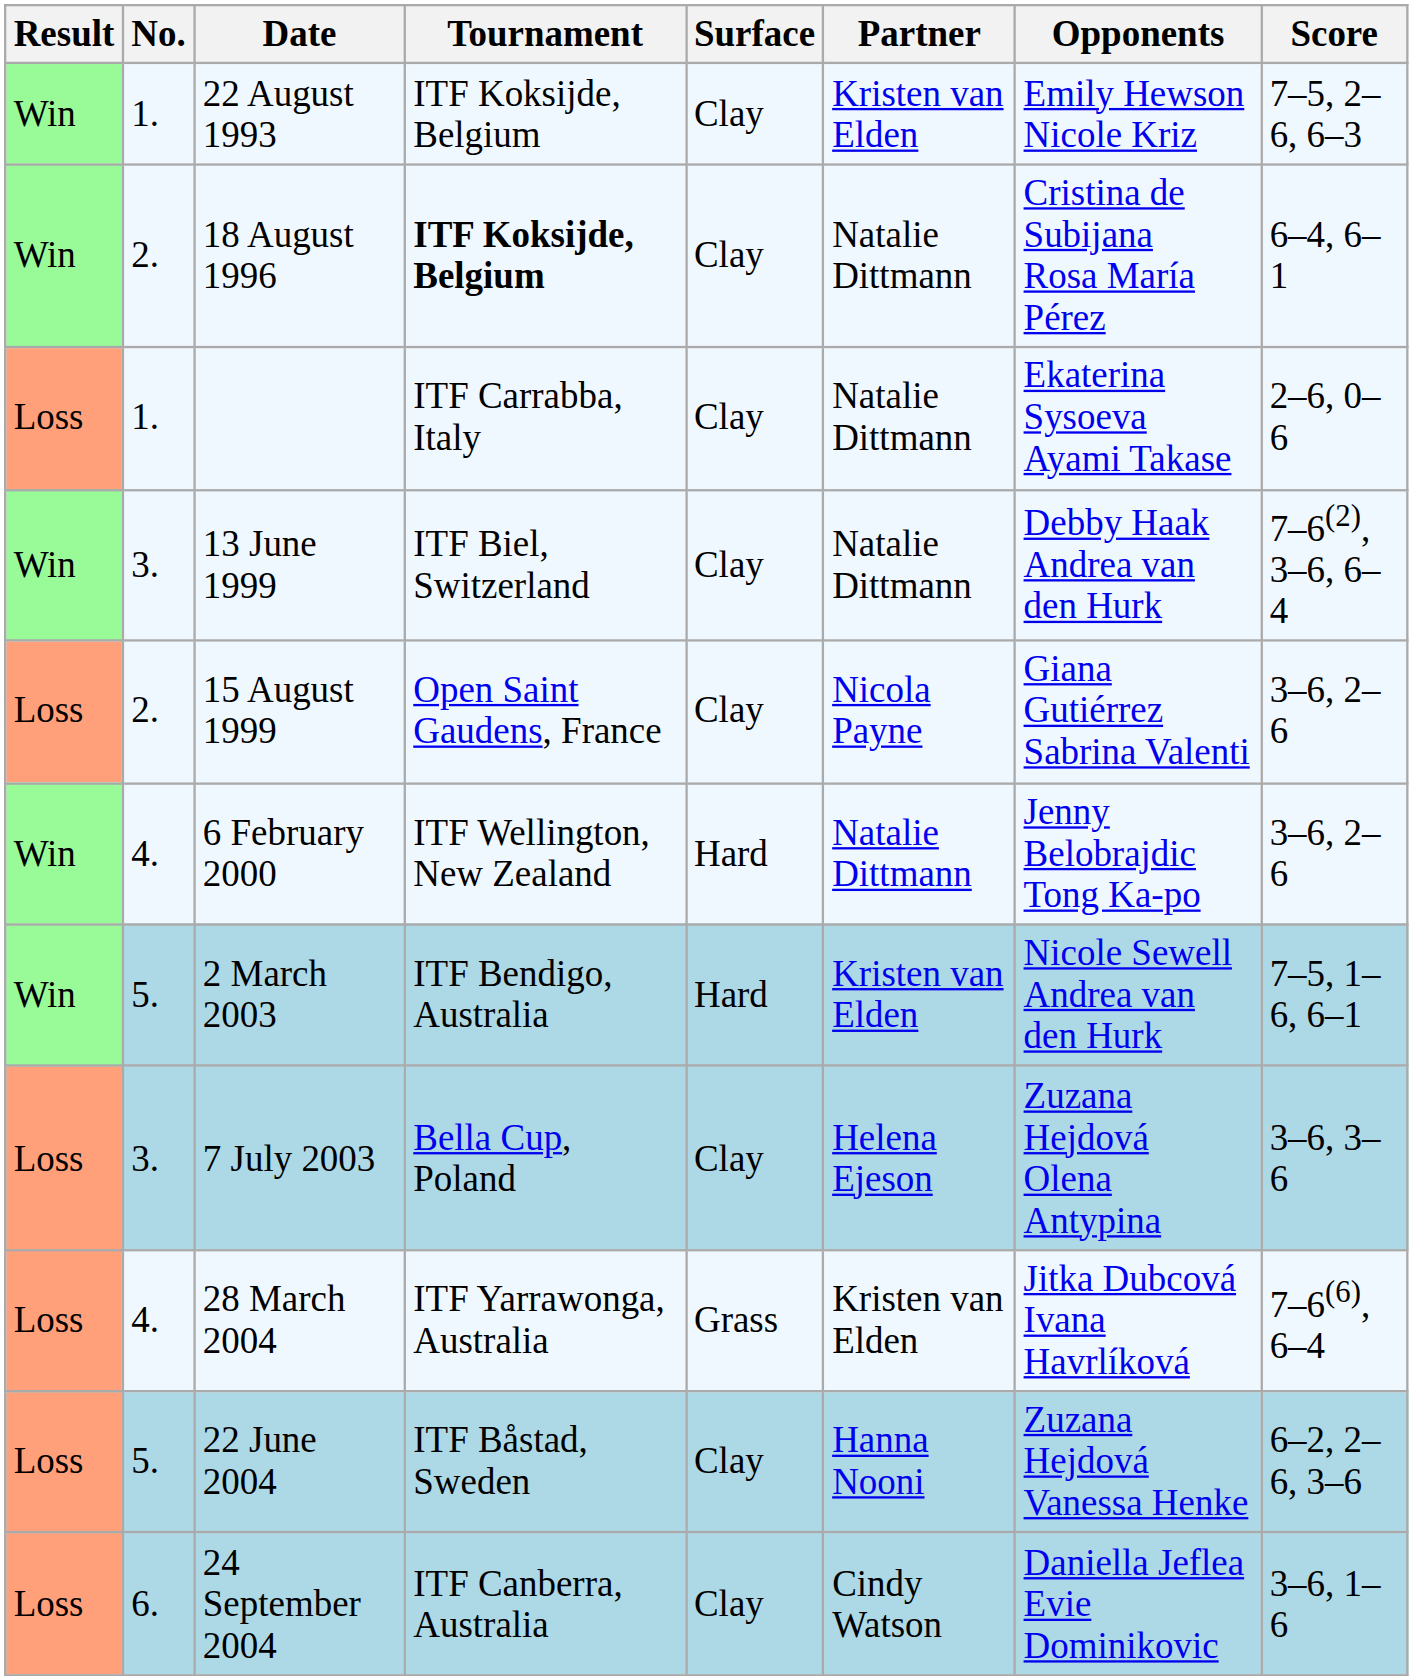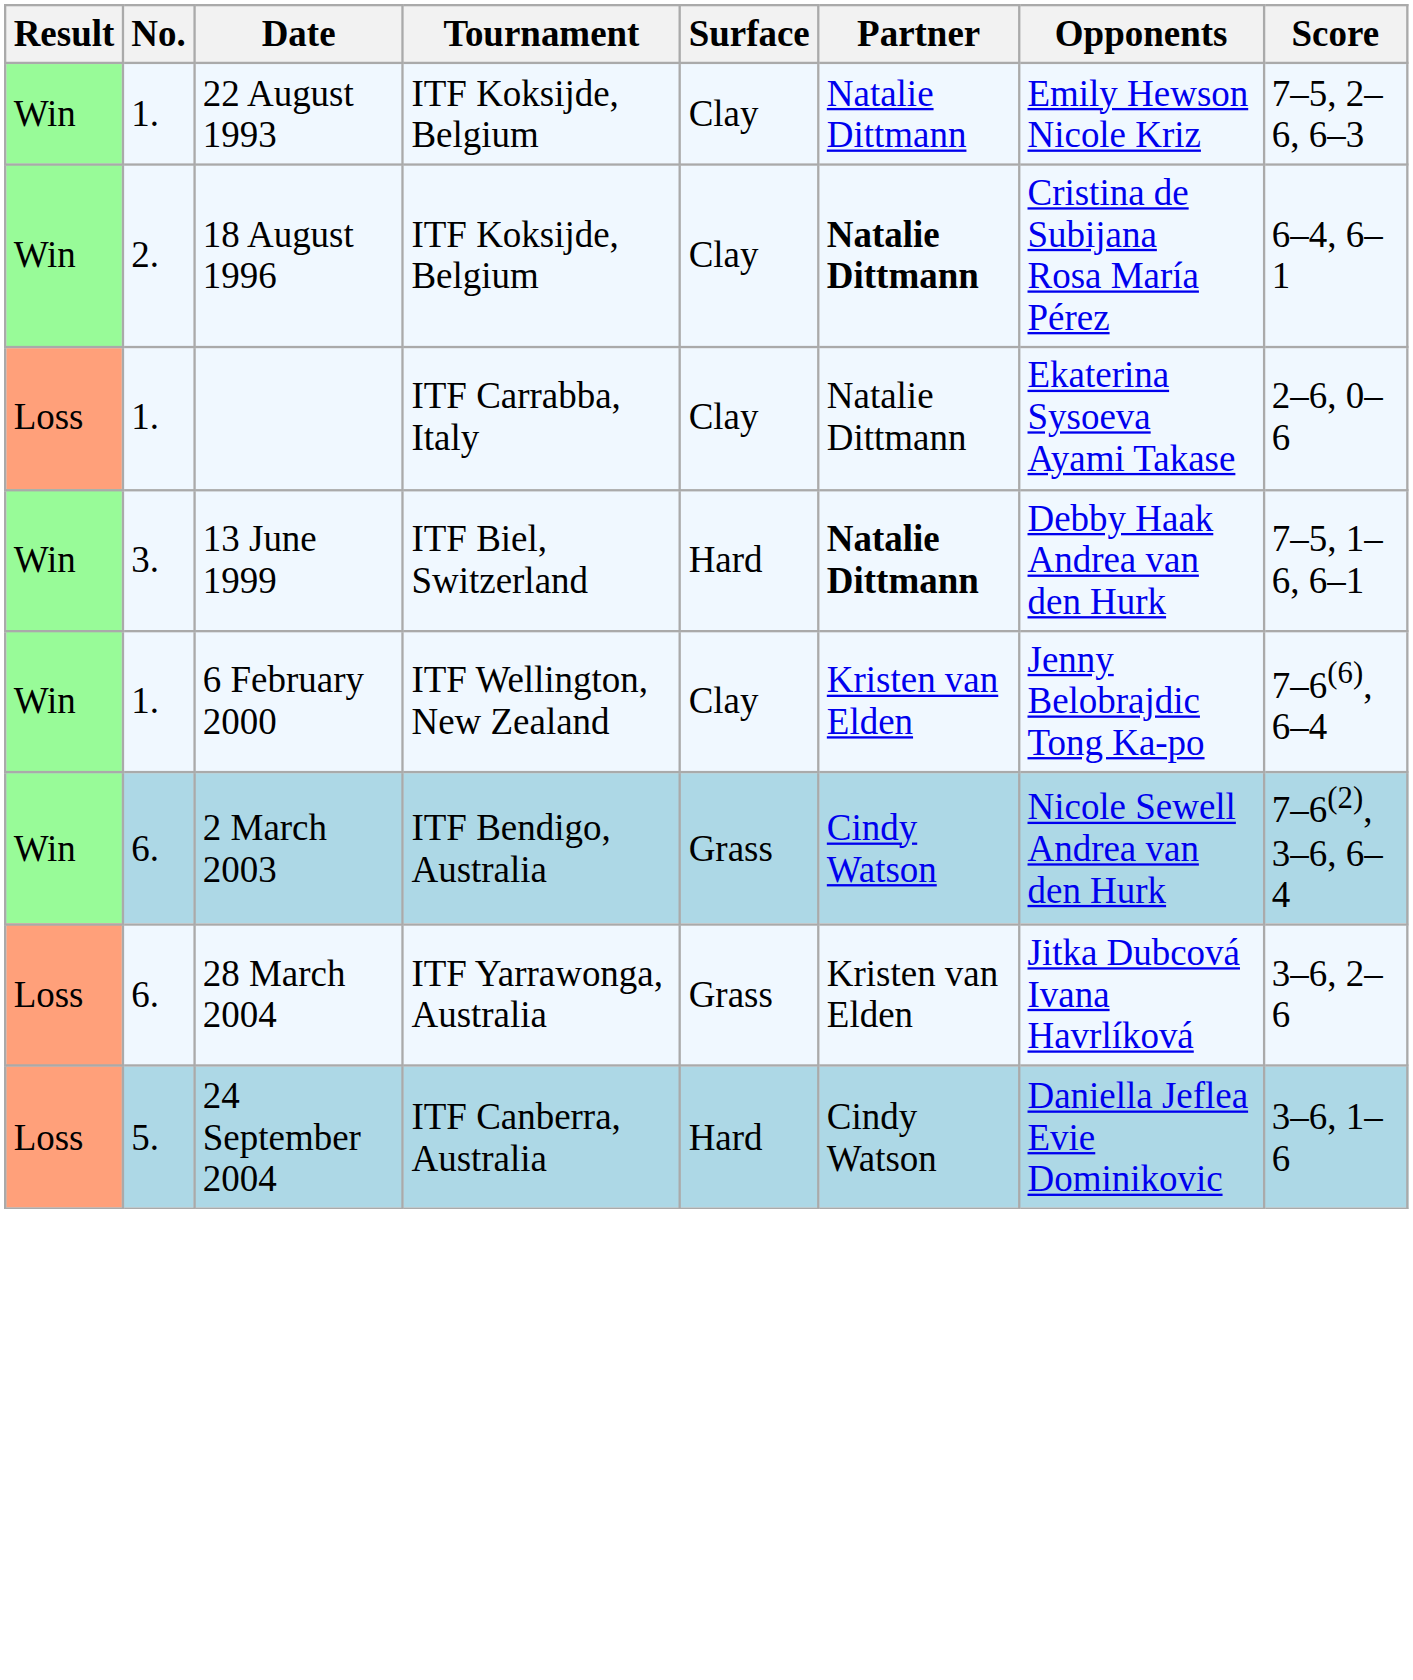22 August 1993 | Partner: Kristen van Elden -> Natalie Dittmann
18 August 1996 | Tournament: bold -> normal
18 August 1996 | Partner: normal -> bold
13 June 1999 | Surface: Clay -> Hard
13 June 1999 | Partner: normal -> bold
13 June 1999 | Score: 7–6(2), 3–6, 6–4 -> 7–5, 1–6, 6–1
- row: Loss | 2. | 15 August 1999 | Open Saint Gaudens, France | Clay | Nicola Payne | Giana Gutiérrez Sabrina Valenti | 3–6, 2–6
6 February 2000 | No.: 4. -> 1.
6 February 2000 | Surface: Hard -> Clay
6 February 2000 | Partner: Natalie Dittmann -> Kristen van Elden
6 February 2000 | Score: 3–6, 2–6 -> 7–6(6), 6–4
2 March 2003 | No.: 5. -> 6.
2 March 2003 | Surface: Hard -> Grass
2 March 2003 | Partner: Kristen van Elden -> Cindy Watson
2 March 2003 | Score: 7–5, 1–6, 6–1 -> 7–6(2), 3–6, 6–4
- row: Loss | 3. | 7 July 2003 | Bella Cup, Poland | Clay | Helena Ejeson | Zuzana Hejdová Olena Antypina | 3–6, 3–6
28 March 2004 | No.: 4. -> 6.
28 March 2004 | Score: 7–6(6), 6–4 -> 3–6, 2–6
- row: Loss | 5. | 22 June 2004 | ITF Båstad, Sweden | Clay | Hanna Nooni | Zuzana Hejdová Vanessa Henke | 6–2, 2–6, 3–6
24 September 2004 | No.: 6. -> 5.
24 September 2004 | Surface: Clay -> Hard
